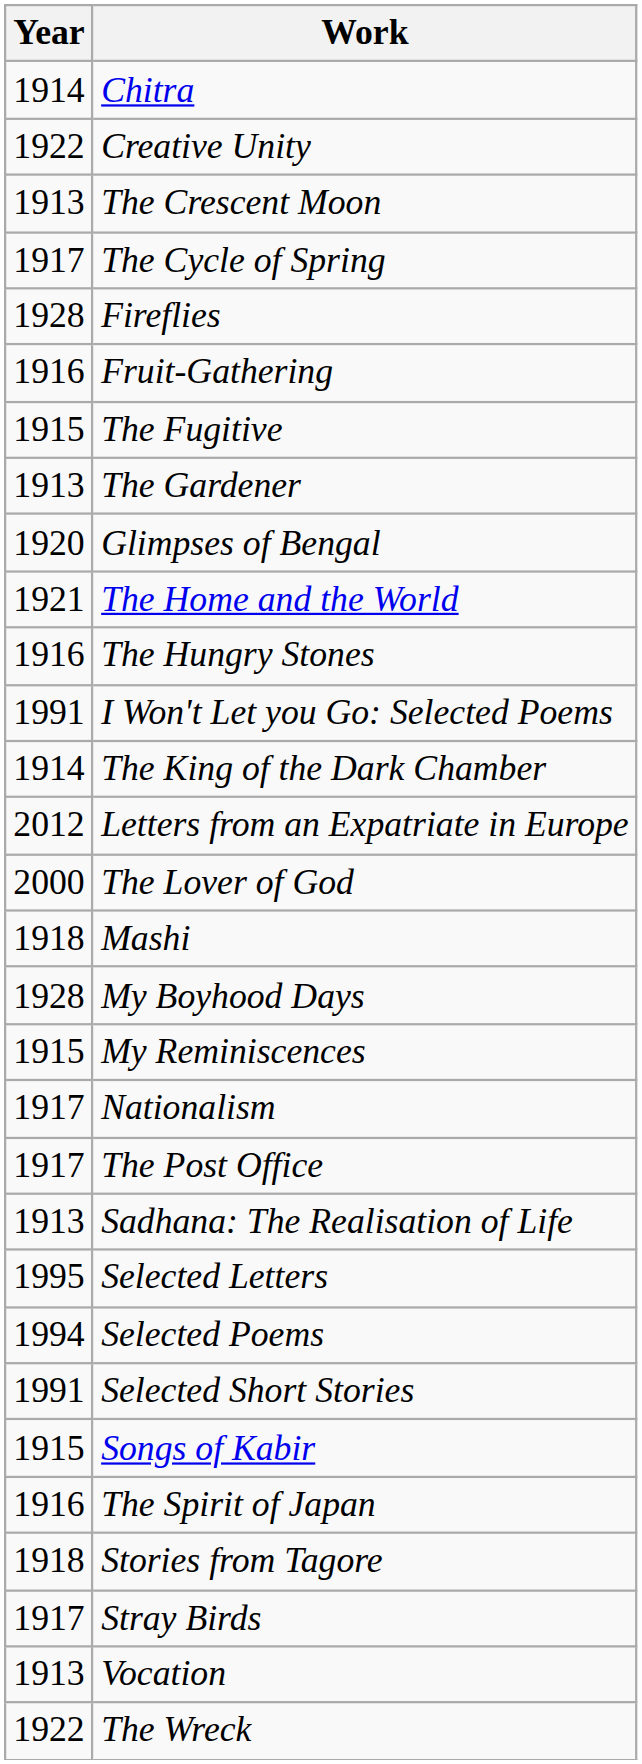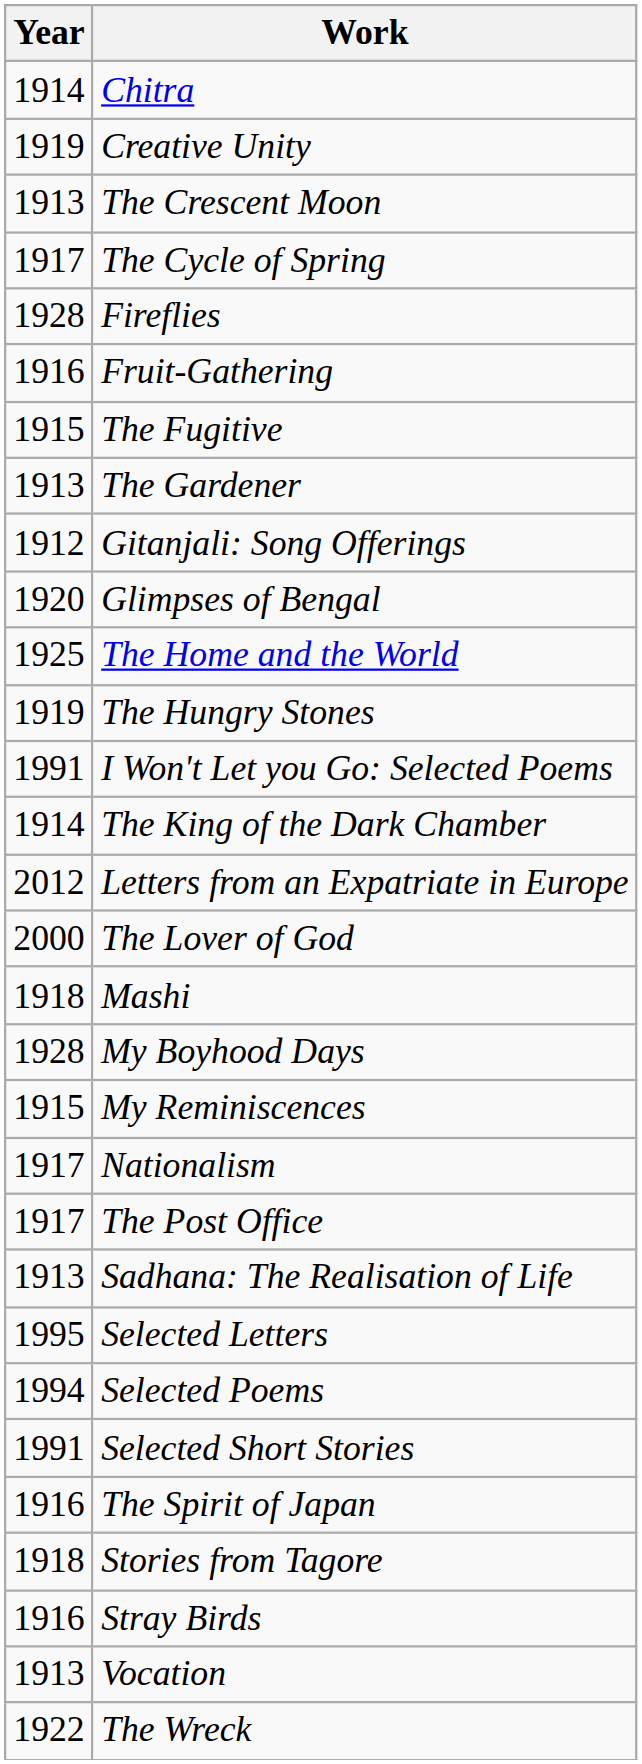Creative Unity | Year: 1922 -> 1919
+ row: 1912 | Gitanjali: Song Offerings
The Home and the World | Year: 1921 -> 1925
The Hungry Stones | Year: 1916 -> 1919
- row: 1915 | Songs of Kabir
Stray Birds | Year: 1917 -> 1916
